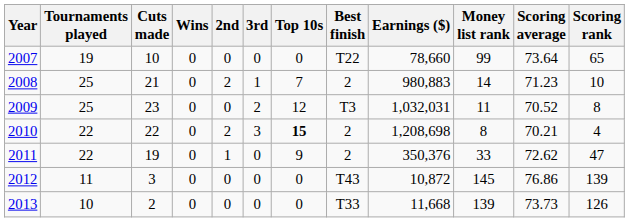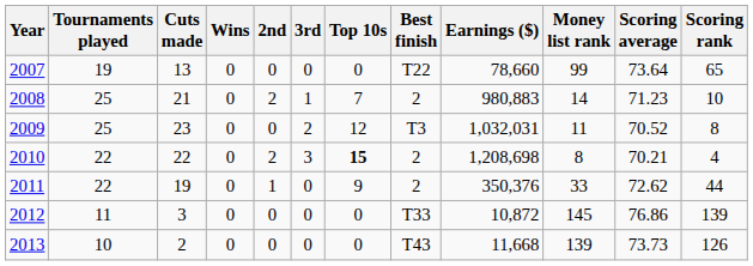2007 | Cuts made: 10 -> 13
2011 | Scoring rank: 47 -> 44
2012 | Best finish: T43 -> T33
2013 | Best finish: T33 -> T43
